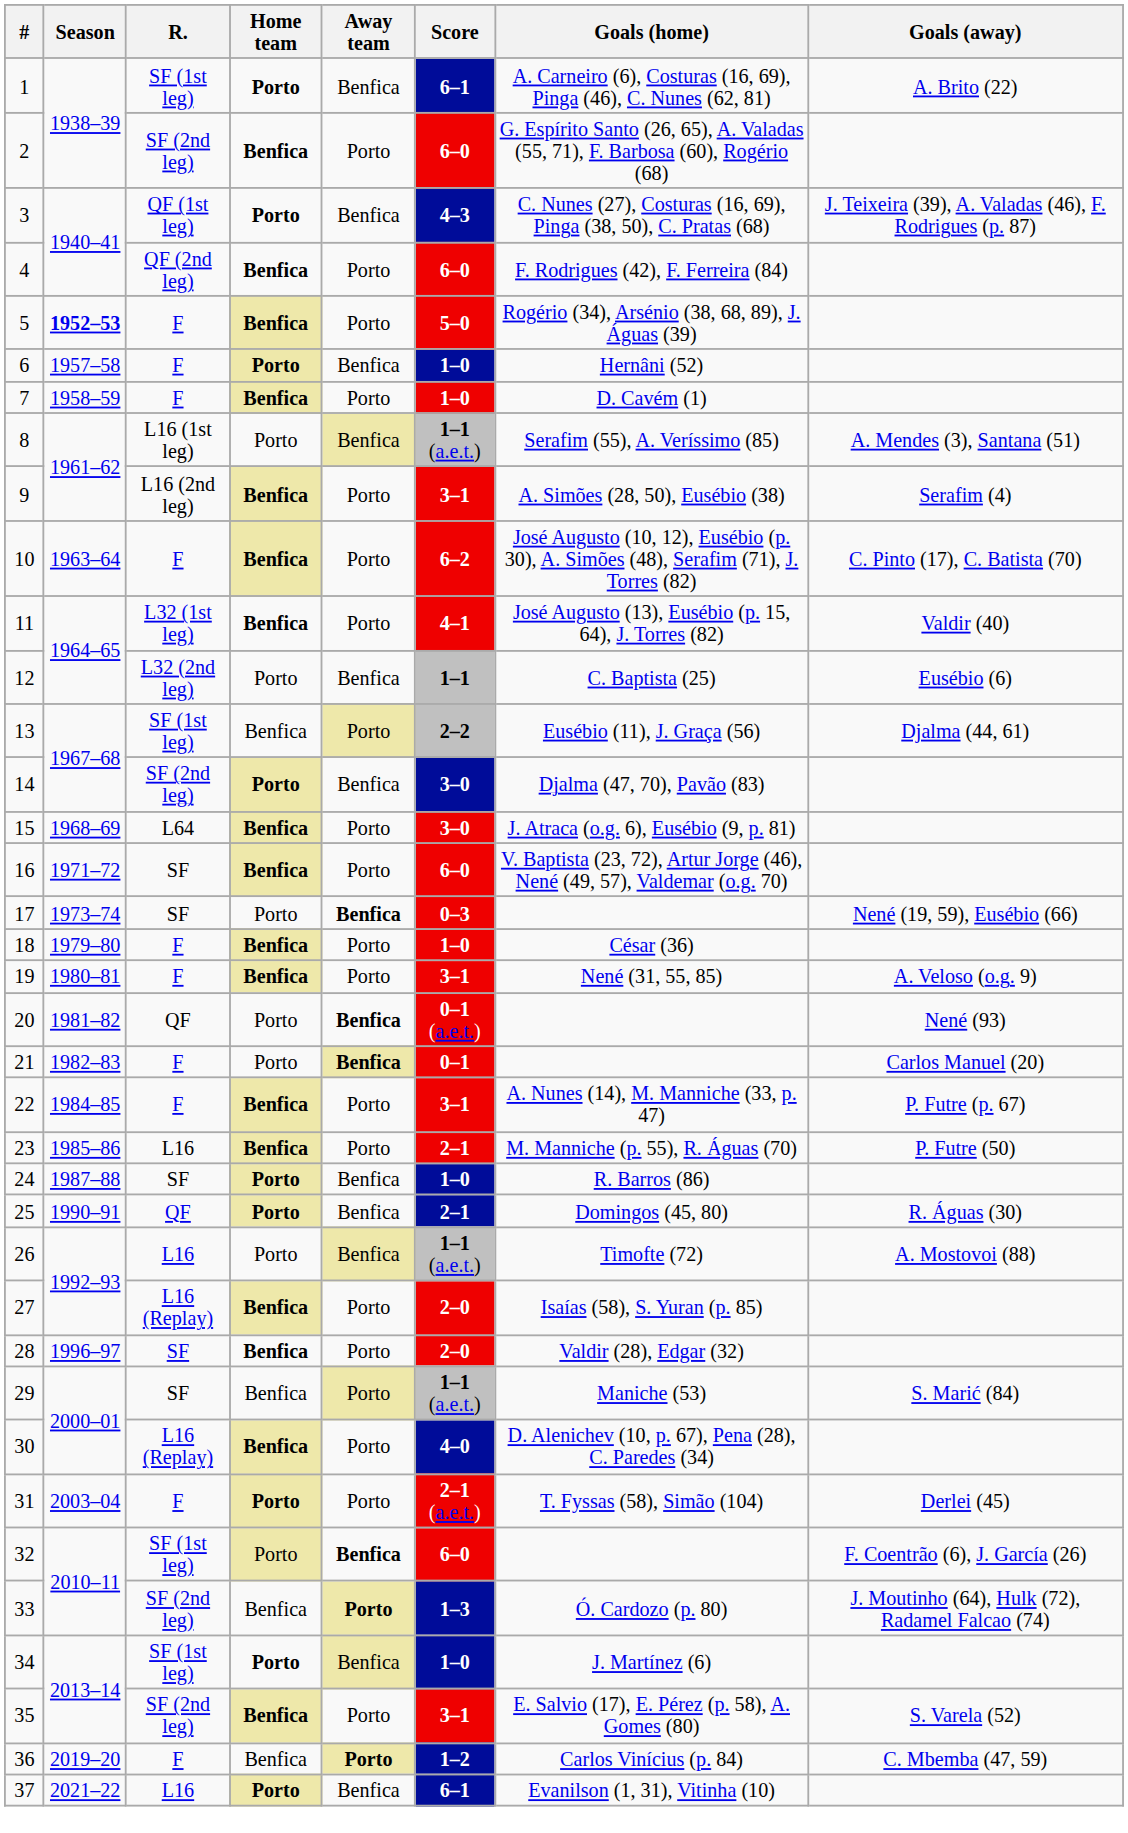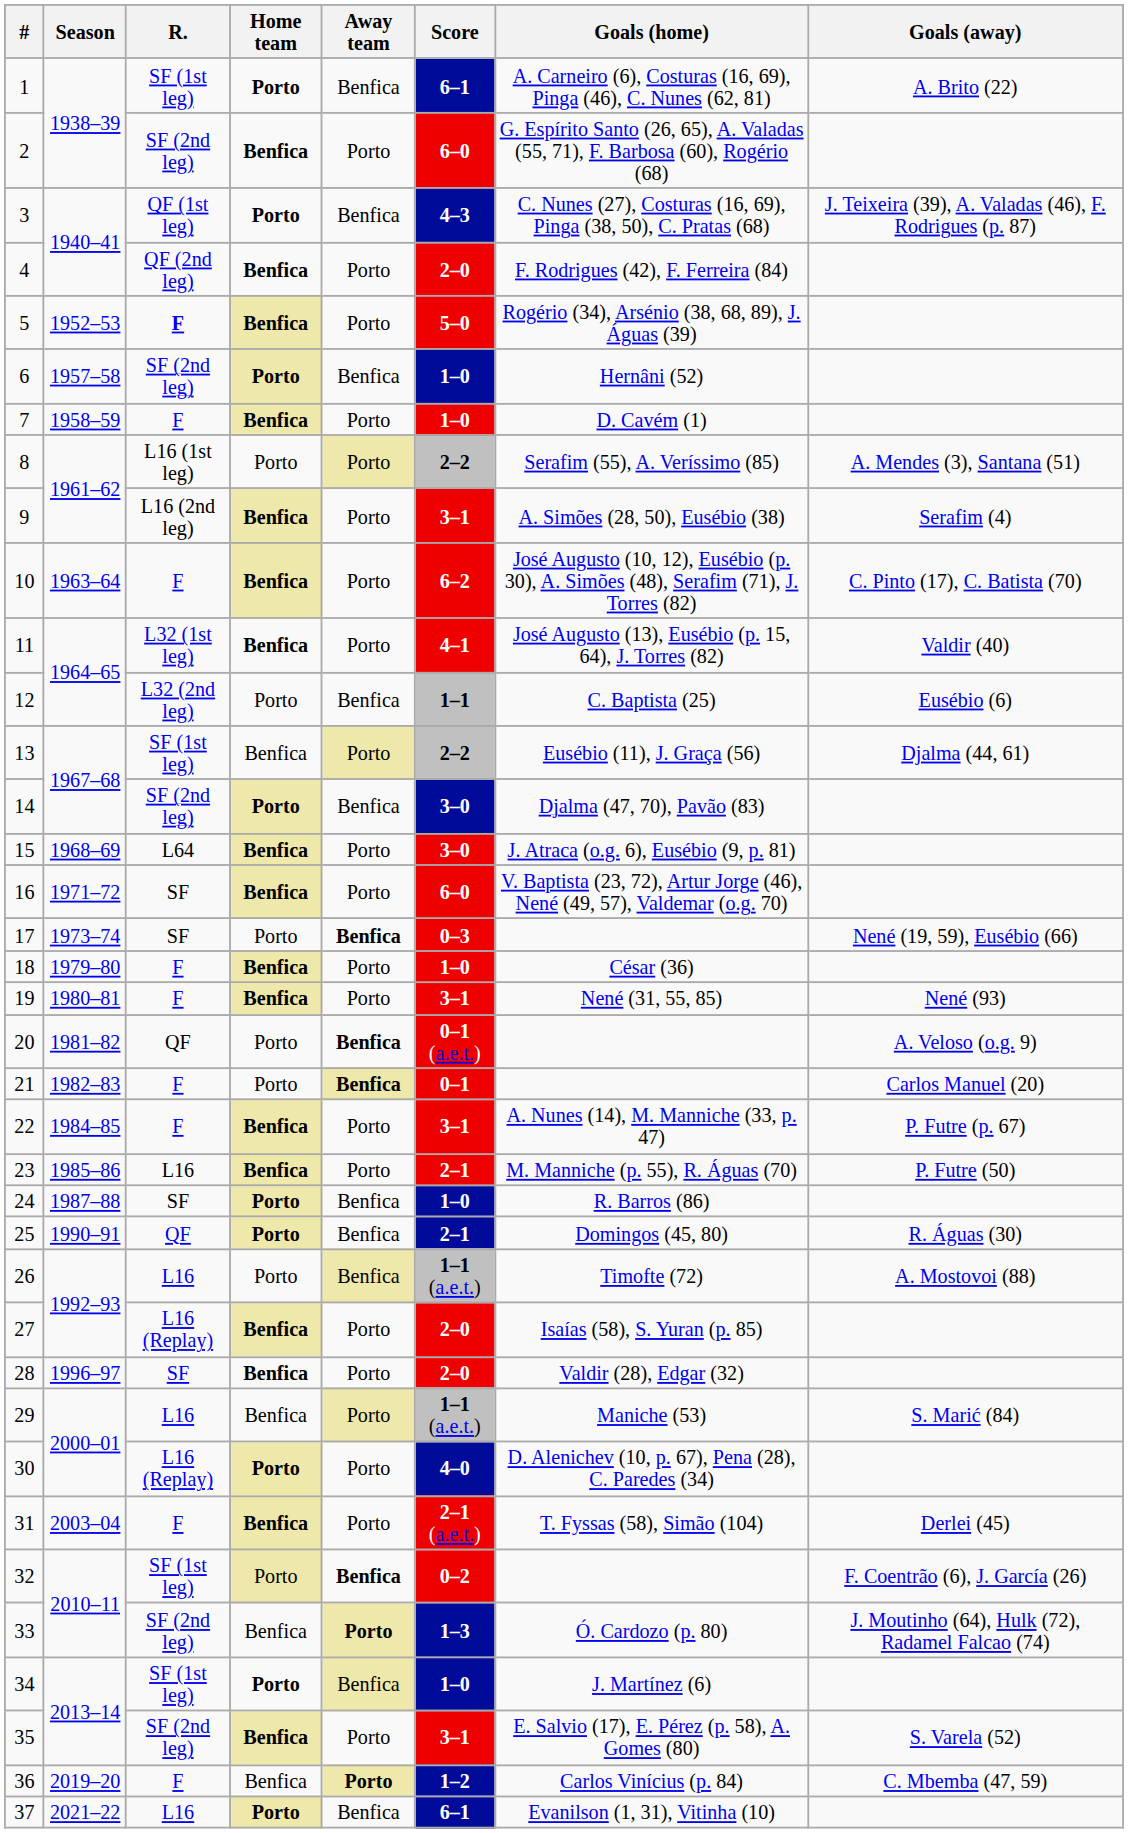4 | Score: 6–0 -> 2–0
5 | Season: bold -> normal
5 | R.: normal -> bold
6 | R.: F -> SF (2nd leg)
8 | Away team: Benfica -> Porto
8 | Score: 1–1 (a.e.t.) -> 2–2
19 | Goals (away): A. Veloso (o.g. 9) -> Nené (93)
20 | Goals (away): Nené (93) -> A. Veloso (o.g. 9)
29 | R.: SF -> L16
30 | Home team: Benfica -> Porto
31 | Home team: Porto -> Benfica
32 | Score: 6–0 -> 0–2
